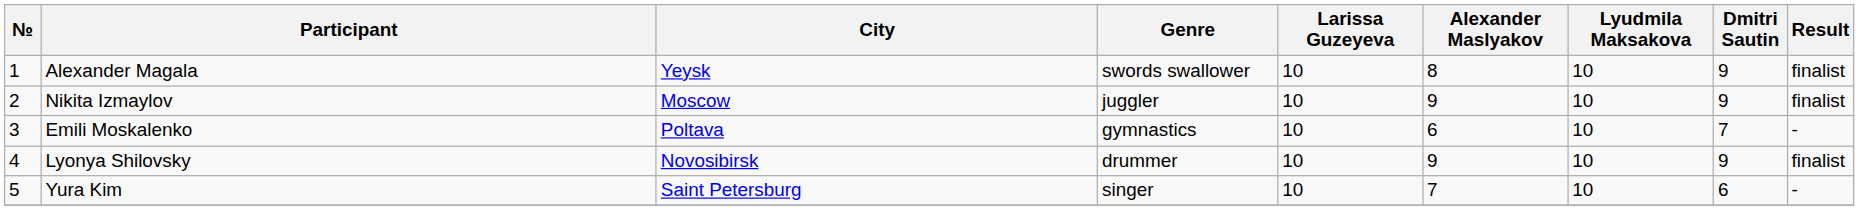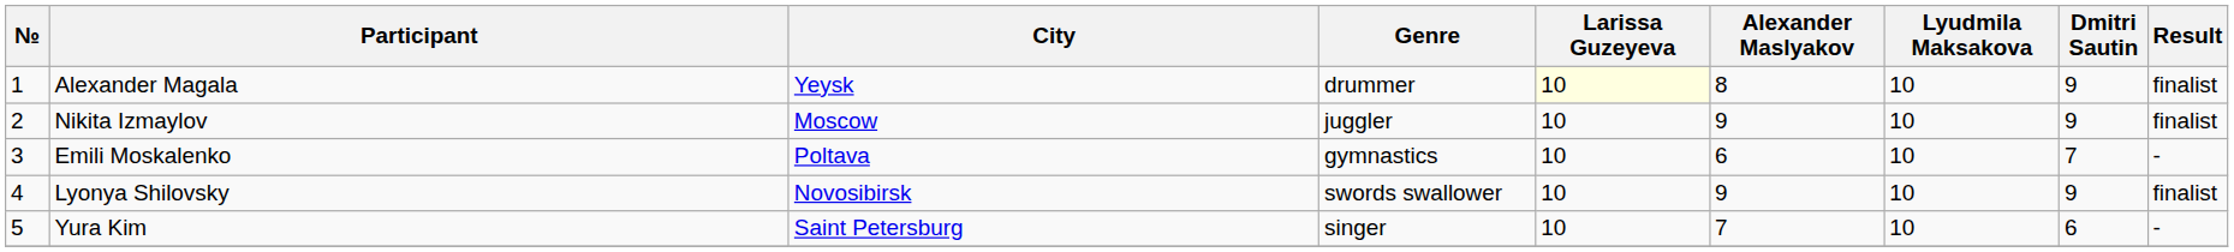Alexander Magala | Genre: swords swallower -> drummer
Alexander Magala | Larissa Guzeyeva: no background -> lightyellow background
Lyonya Shilovsky | Genre: drummer -> swords swallower
